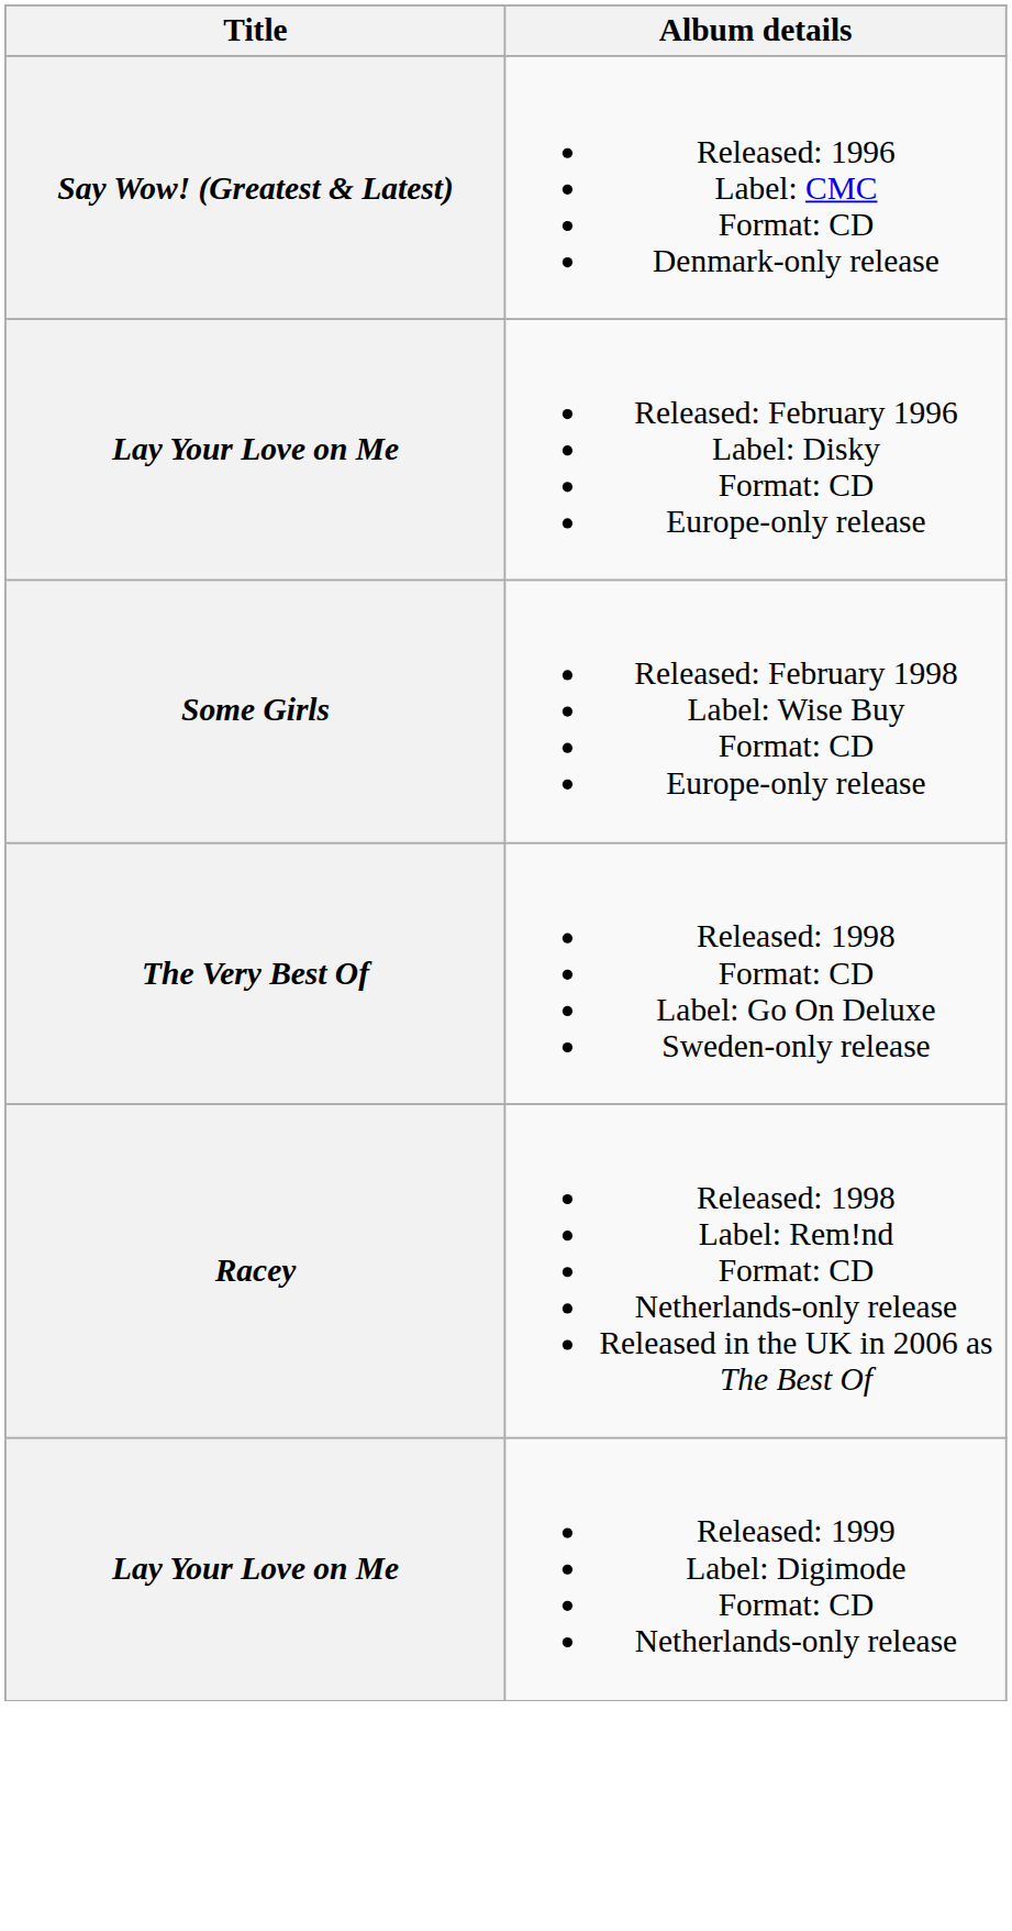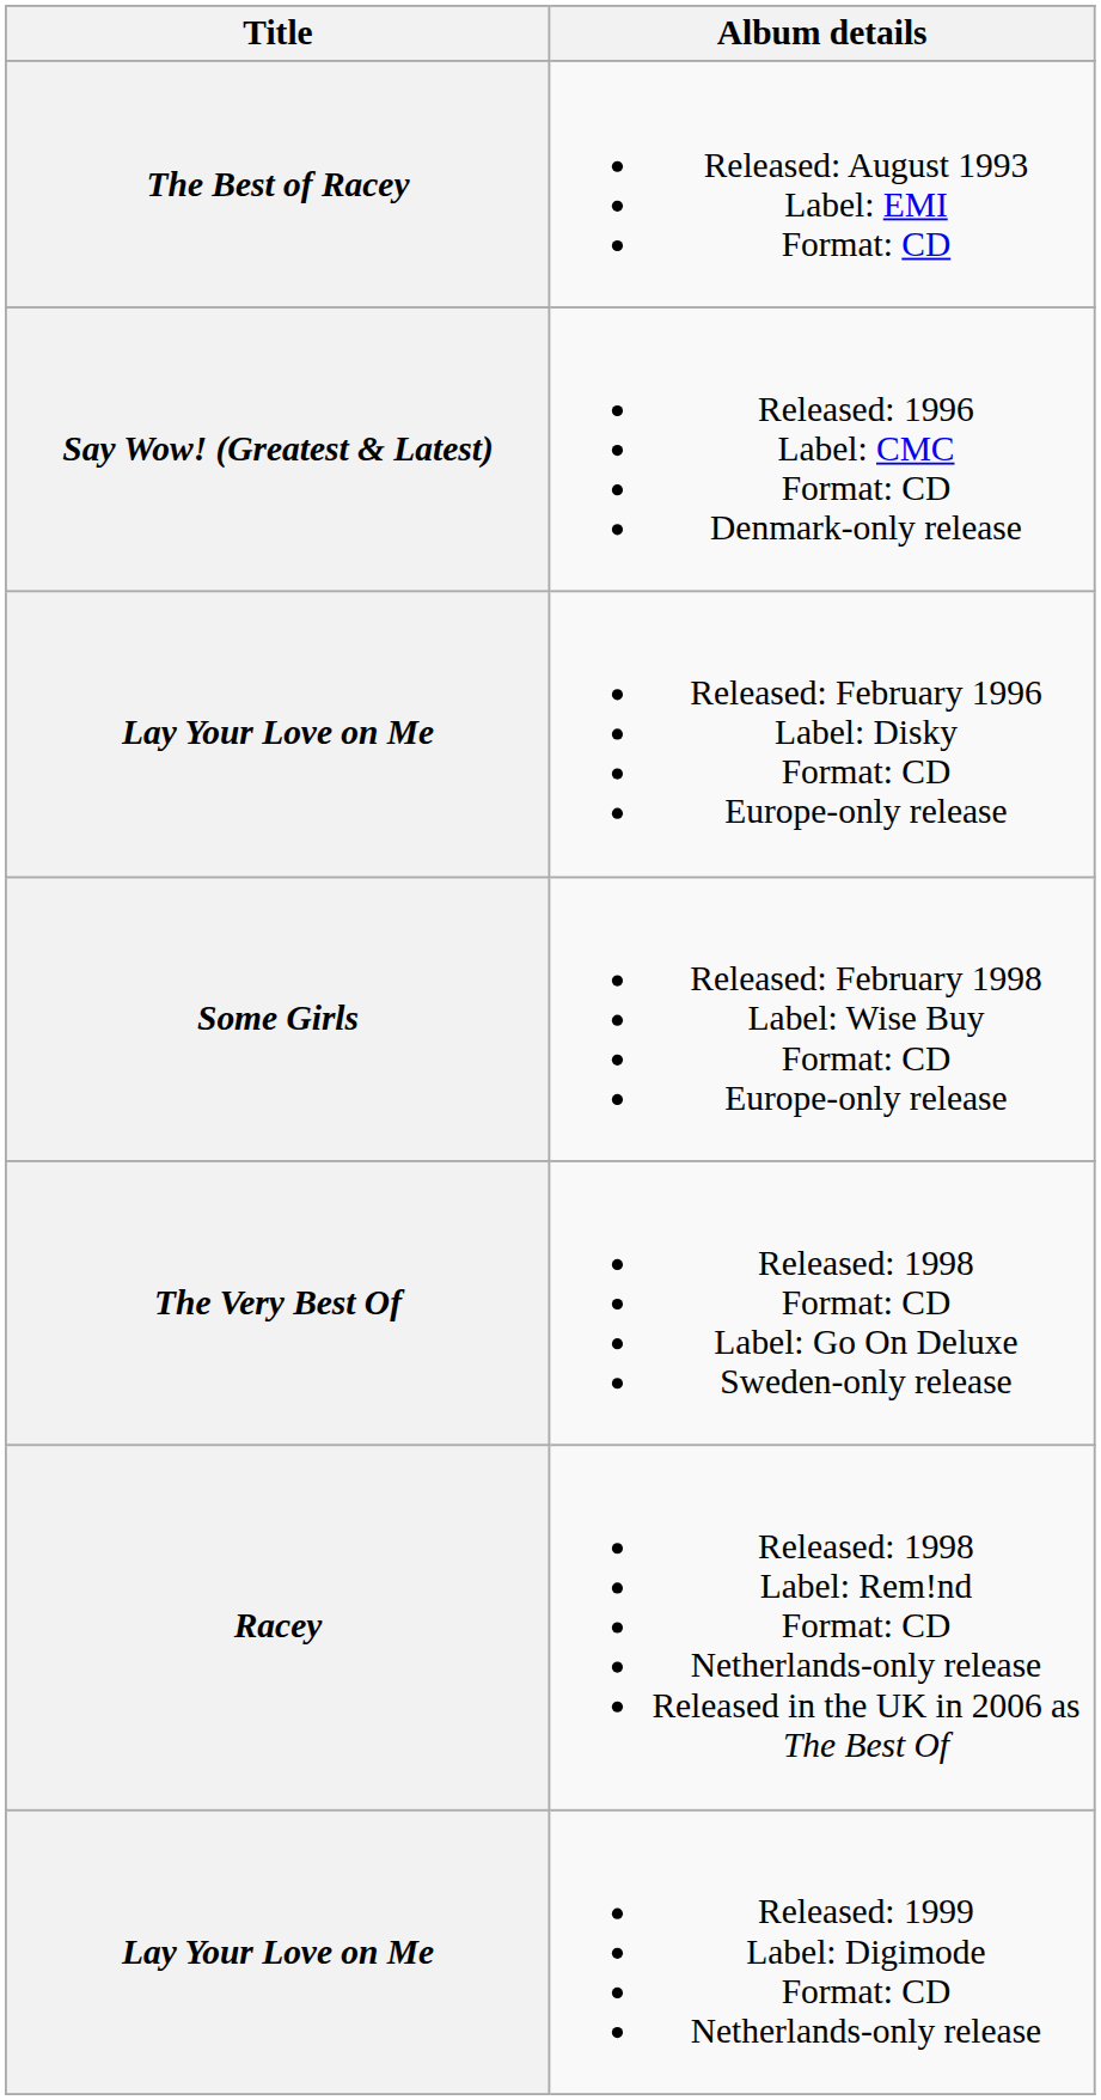+ row: The Best of Racey | Released: August 1993 Label: EMI Format: CD
